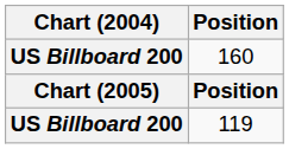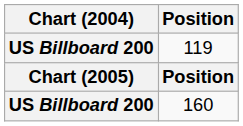rows swapped: 160 <-> 119
